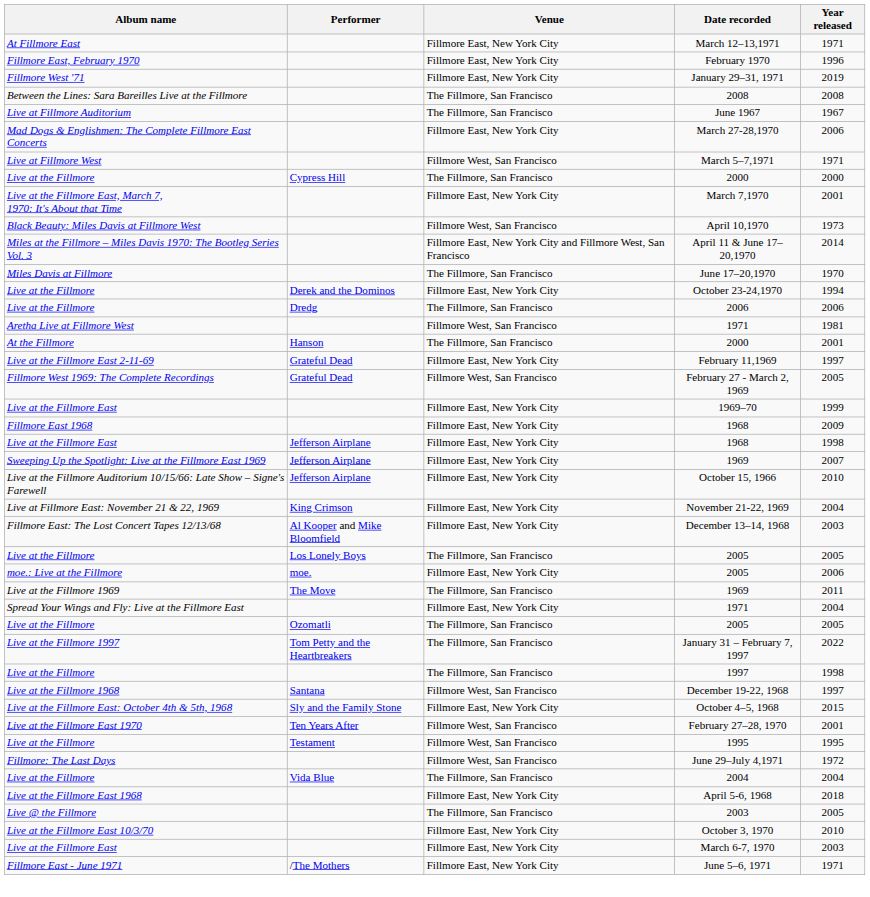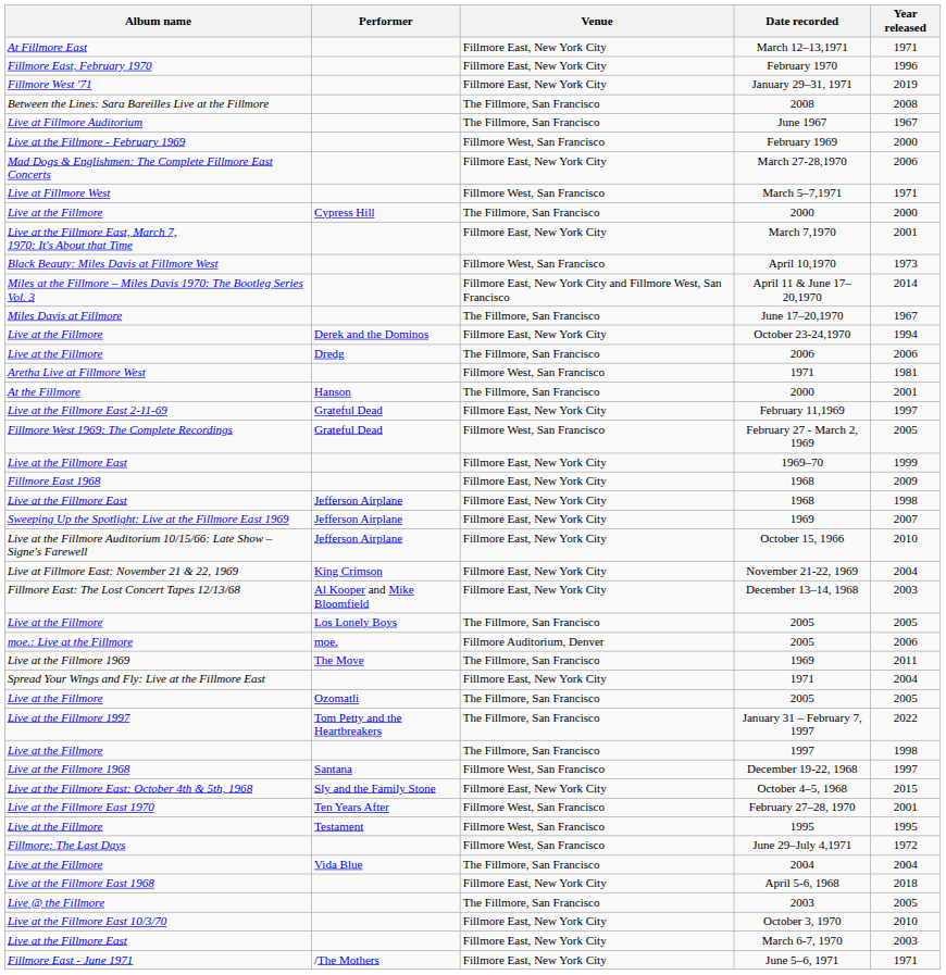+ row: Live at the Fillmore - February 1969 | Fillmore West, San Francisco | February 1969 | 2000
June 17–20,1970 | Year released: 1970 -> 1967
moe.: Live at the Fillmore / 2005 | Venue: Fillmore East, New York City -> Fillmore Auditorium, Denver
